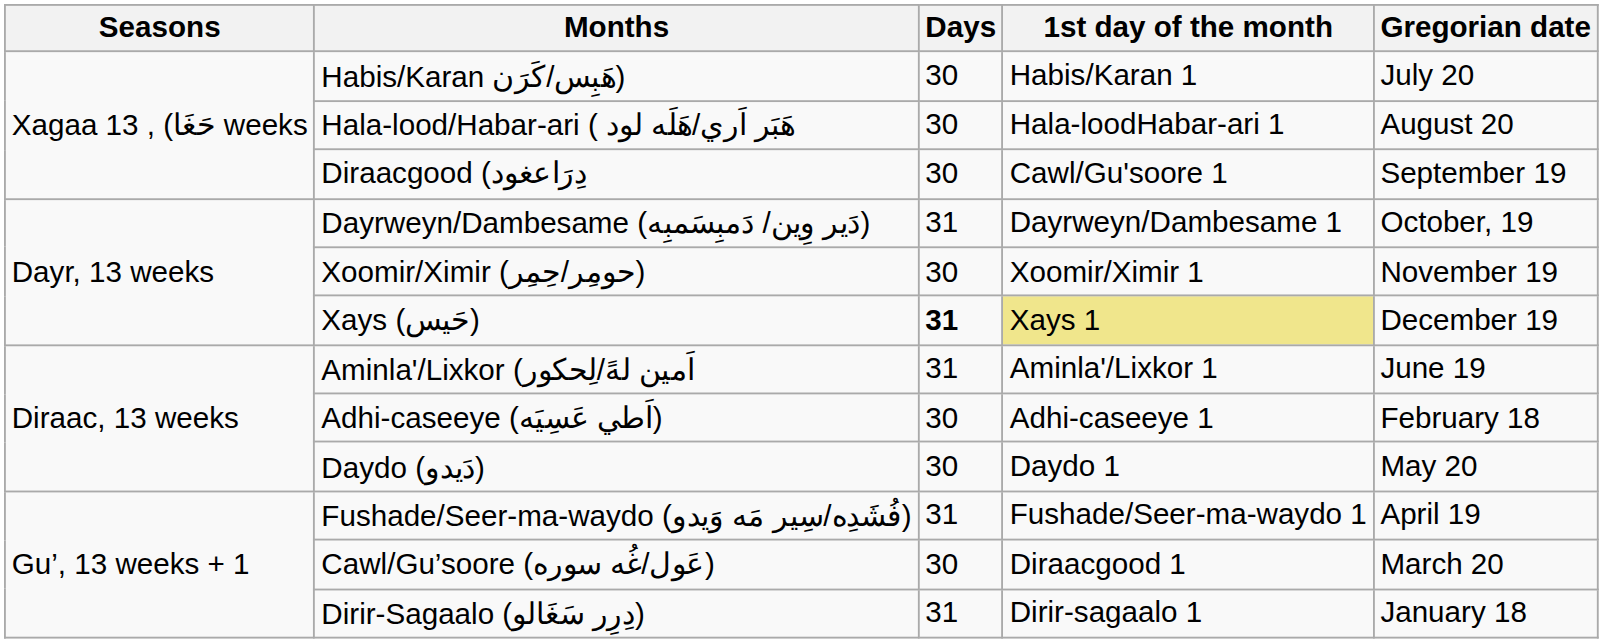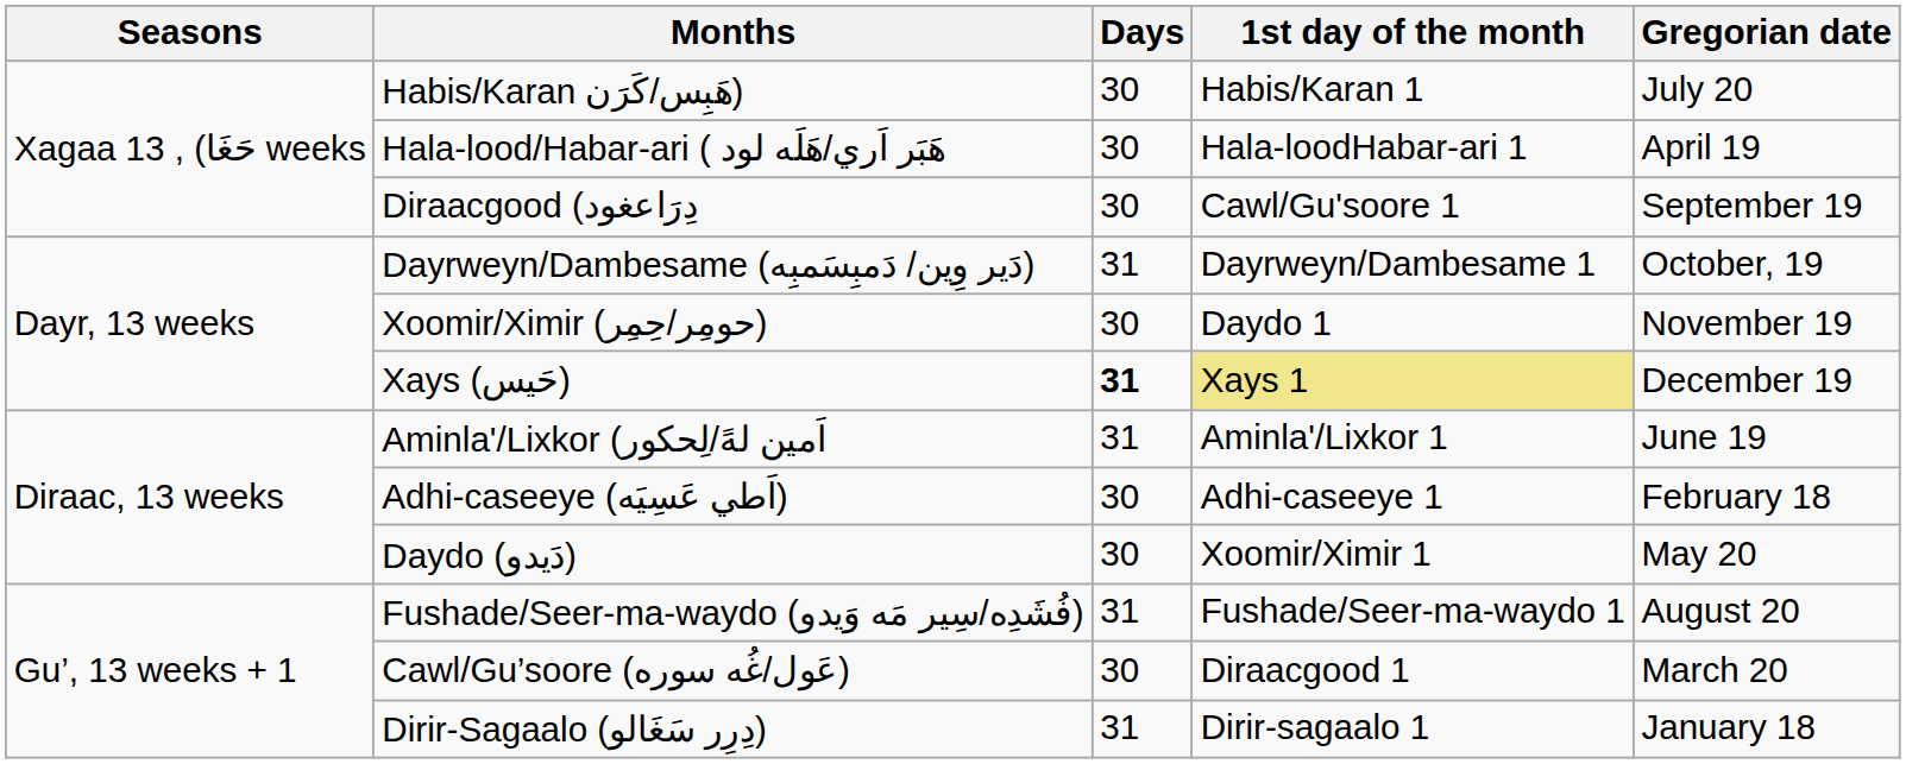Hala-lood/Habar-ari ( هَبَر اَري/هَلَه لود | Gregorian date: August 20 -> April 19
Xoomir/Ximir (حومِر/حِمِر) | 1st day of the month: Xoomir/Ximir 1 -> Daydo 1
Daydo (دَيدو) | 1st day of the month: Daydo 1 -> Xoomir/Ximir 1
Fushade/Seer-ma-waydo (فُشَدِه/سِير مَه وَيدو) | Gregorian date: April 19 -> August 20
